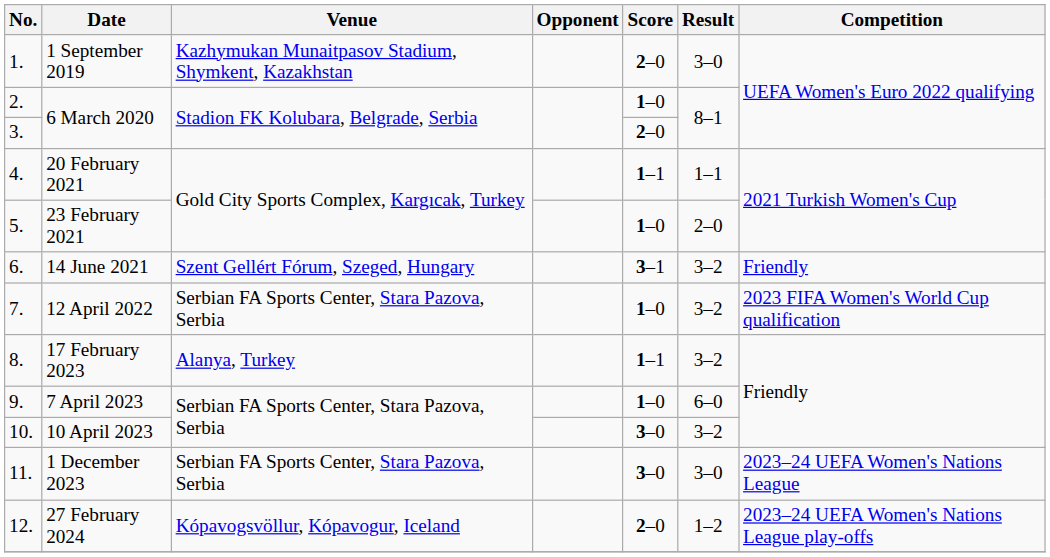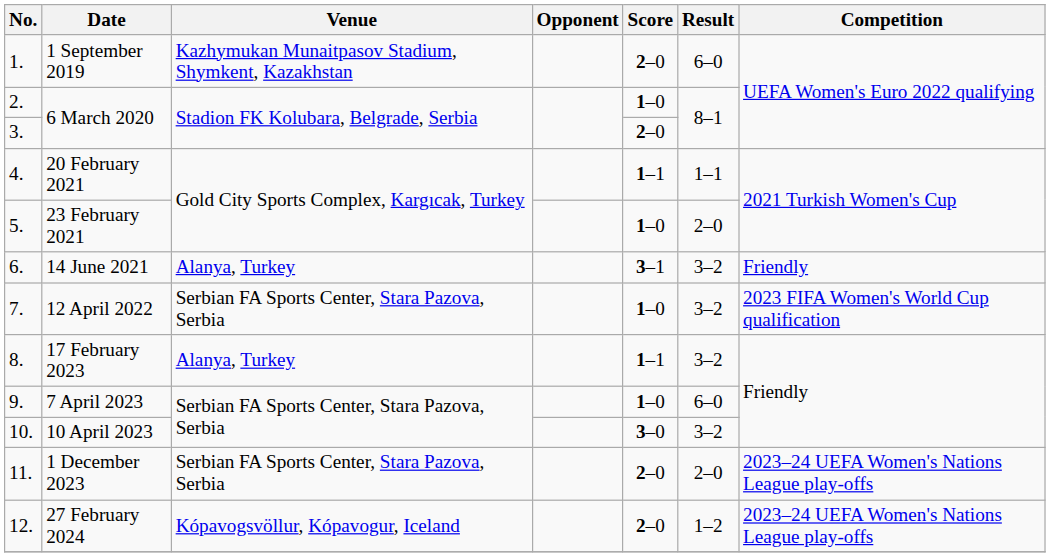1 September 2019 | Result: 3–0 -> 6–0
14 June 2021 | Venue: Szent Gellért Fórum, Szeged, Hungary -> Alanya, Turkey
1 December 2023 | Score: 3–0 -> 2–0
1 December 2023 | Result: 3–0 -> 2–0
1 December 2023 | Competition: 2023–24 UEFA Women's Nations League -> 2023–24 UEFA Women's Nations League play-offs
